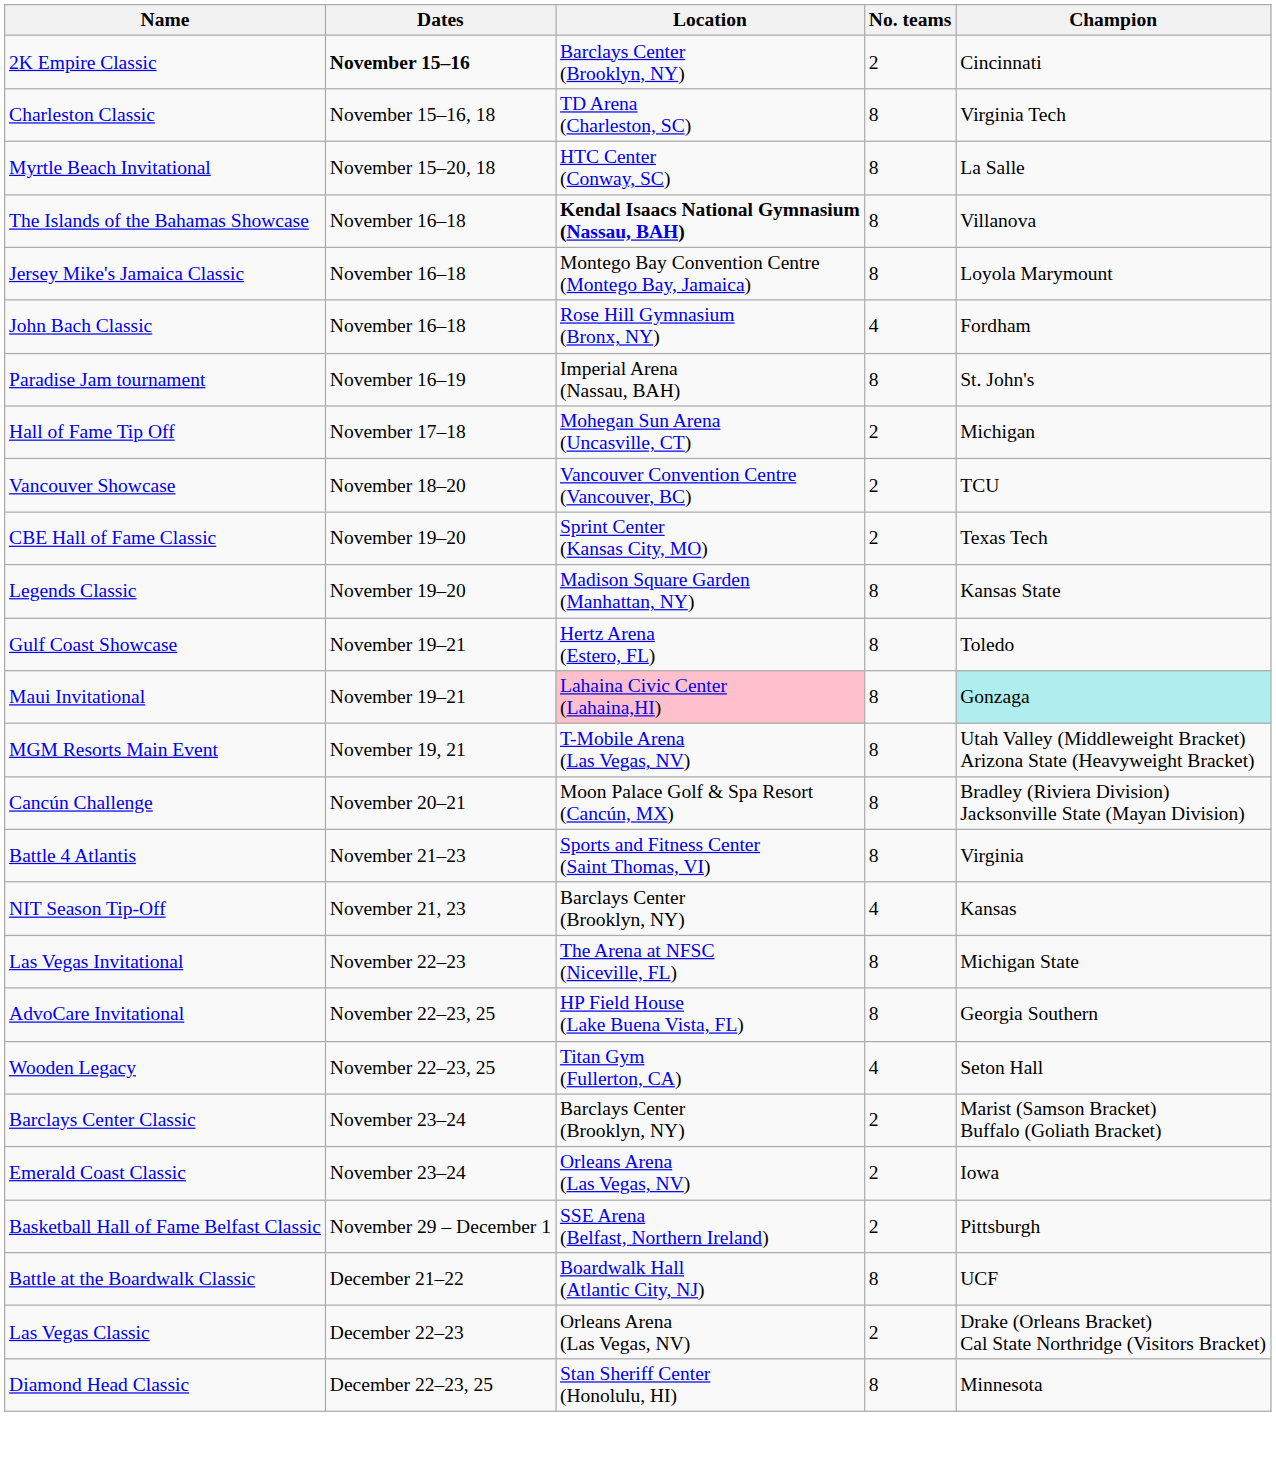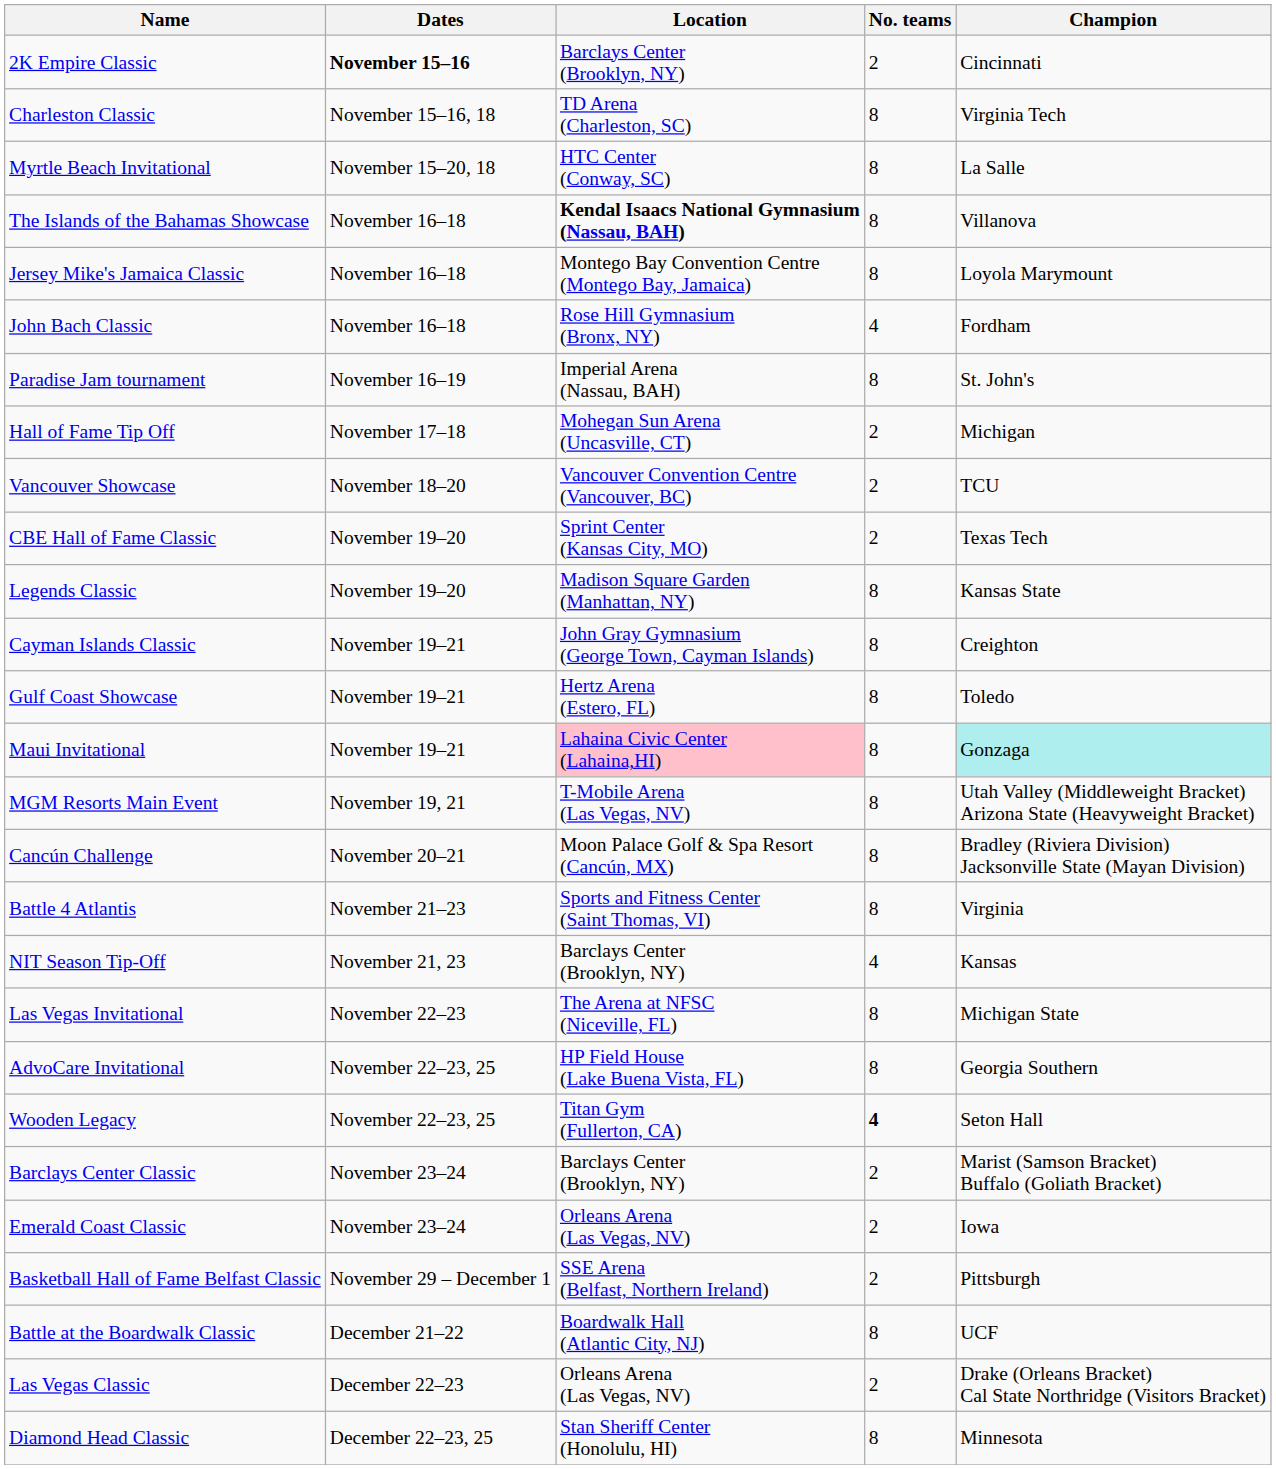+ row: Cayman Islands Classic | November 19–21 | John Gray Gymnasium (George Town, Cayman Islands) | 8 | Creighton
Wooden Legacy | No. teams: normal -> bold
